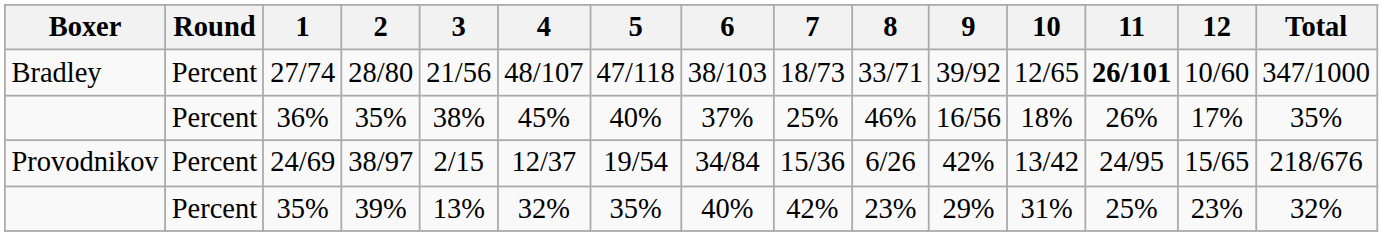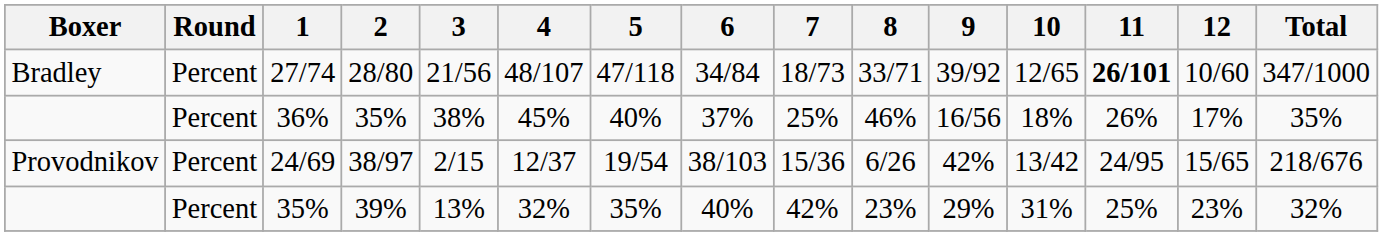27/74 | 6: 38/103 -> 34/84
24/69 | 6: 34/84 -> 38/103
